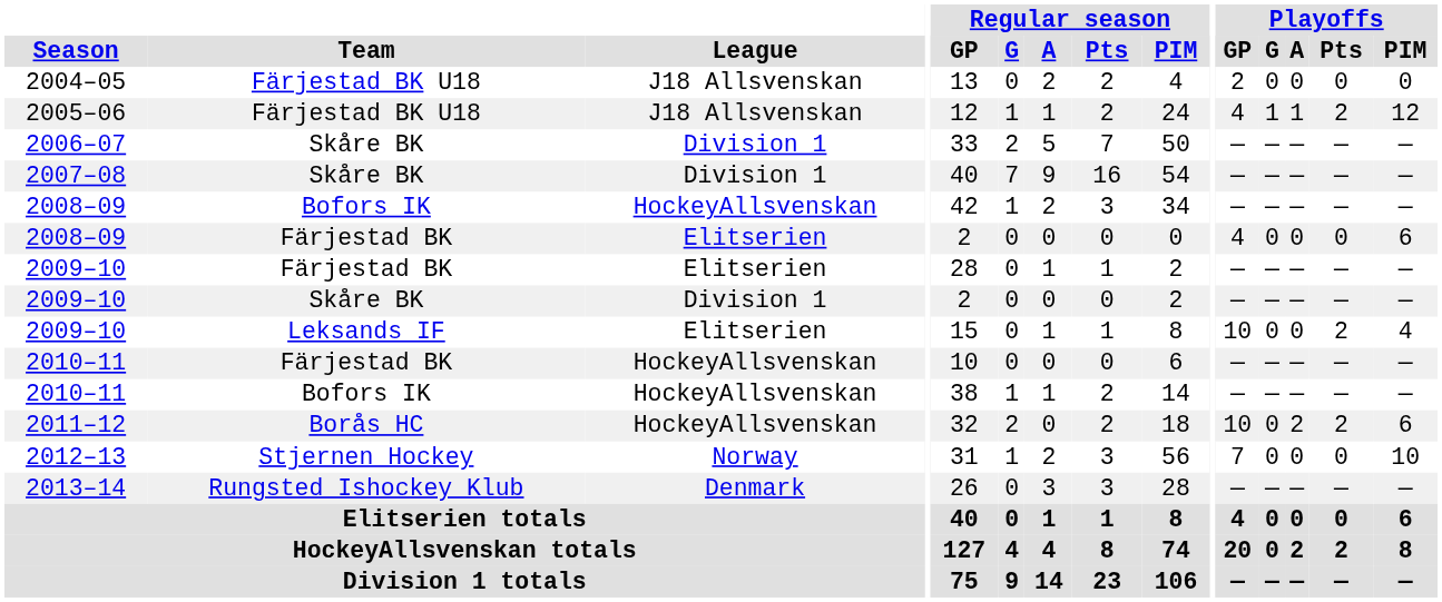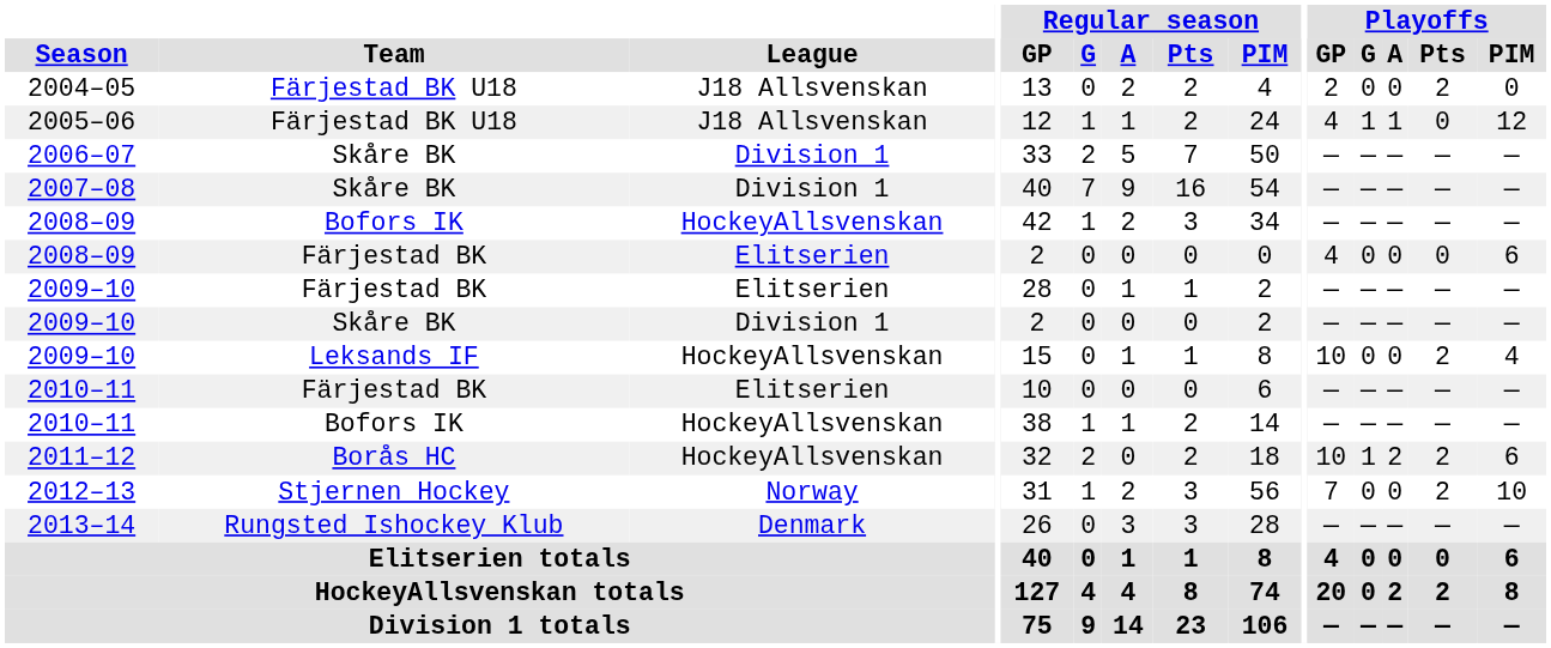2004–05 | Playoffs / Pts: 0 -> 2
2005–06 | Playoffs / Pts: 2 -> 0
2009–10 / Leksands IF | League: Elitserien -> HockeyAllsvenskan
2010–11 / Färjestad BK | League: HockeyAllsvenskan -> Elitserien
2011–12 | Playoffs / G: 0 -> 1
2012–13 | Playoffs / Pts: 0 -> 2
